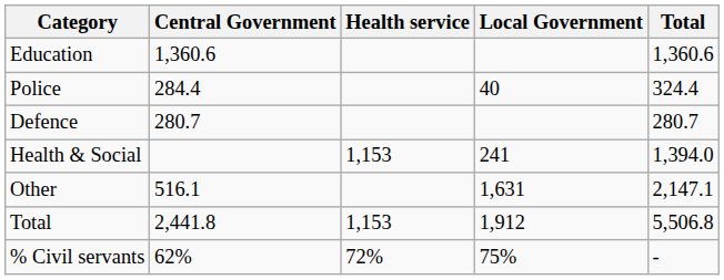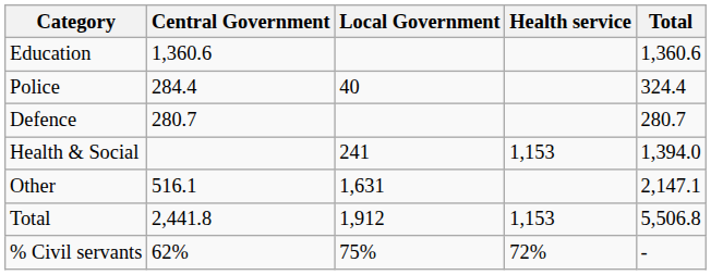columns swapped: Local Government <-> Health service
